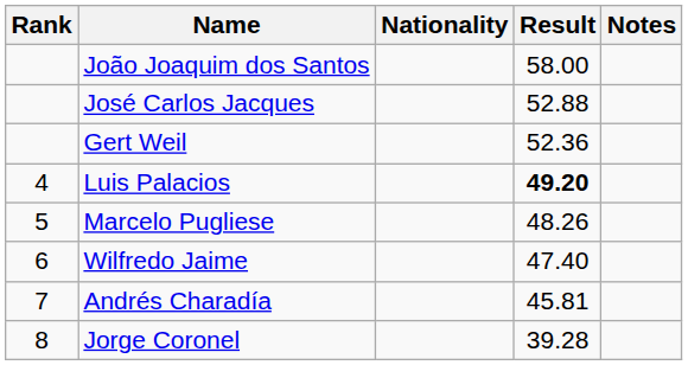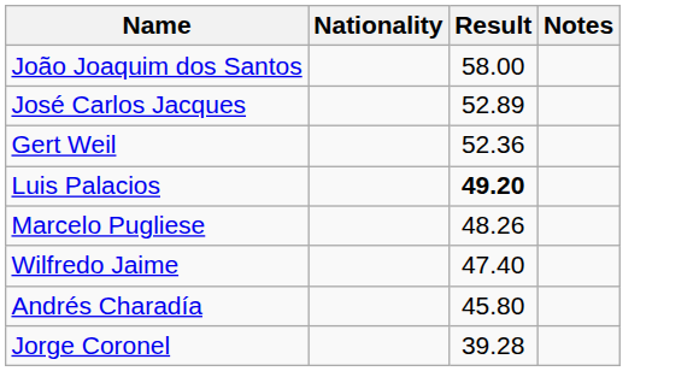- column: Rank | 4 | 5 | 6 | 7 | 8
José Carlos Jacques | Result: 52.88 -> 52.89
Andrés Charadía | Result: 45.81 -> 45.80
